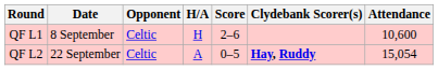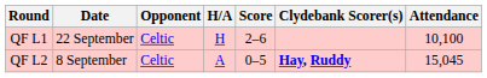QF L1 | Date: 8 September -> 22 September
QF L1 | Attendance: 10,600 -> 10,100
QF L2 | Date: 22 September -> 8 September
QF L2 | Attendance: 15,054 -> 15,045
